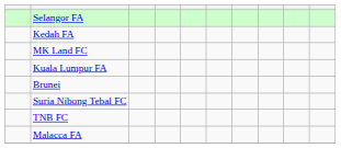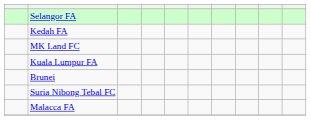- row: TNB FC
